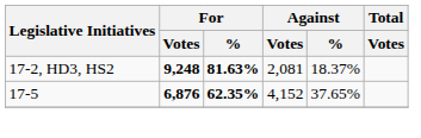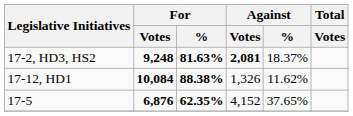17-2, HD3, HS2 | Against / Votes: normal -> bold
+ row: 17-12, HD1 | 10,084 | 88.38% | 1,326 | 11.62%
